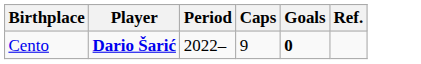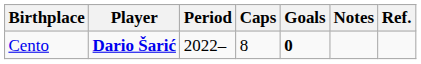+ column: Notes
Cento | Caps: 9 -> 8
